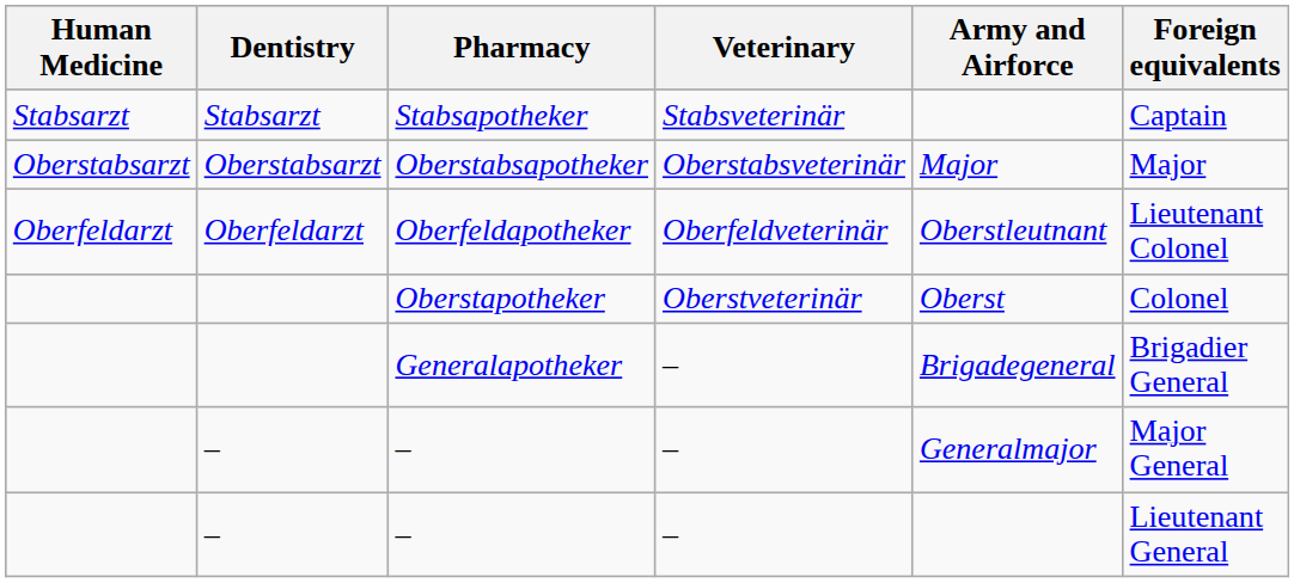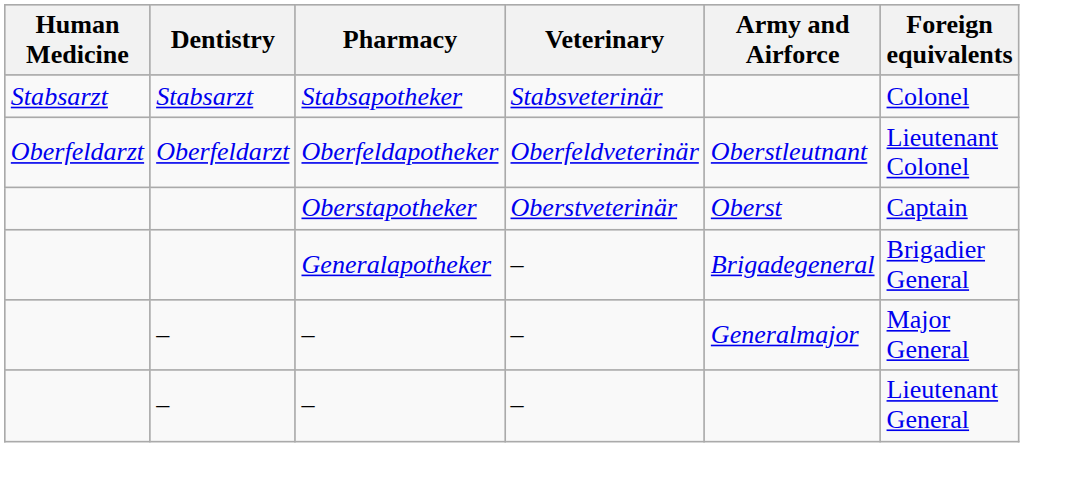Stabsapotheker | Foreign equivalents: Captain -> Colonel
- row: Oberstabsarzt | Oberstabsarzt | Oberstabsapotheker | Oberstabsveterinär | Major | Major
Oberstapotheker | Foreign equivalents: Colonel -> Captain
